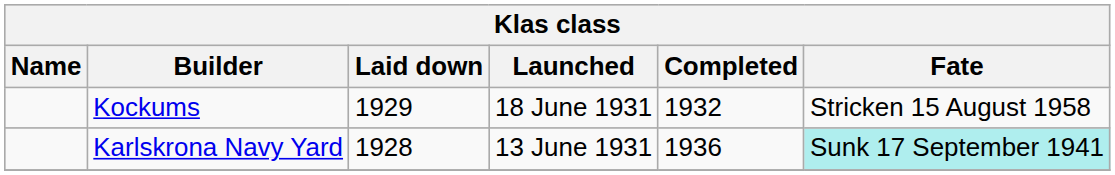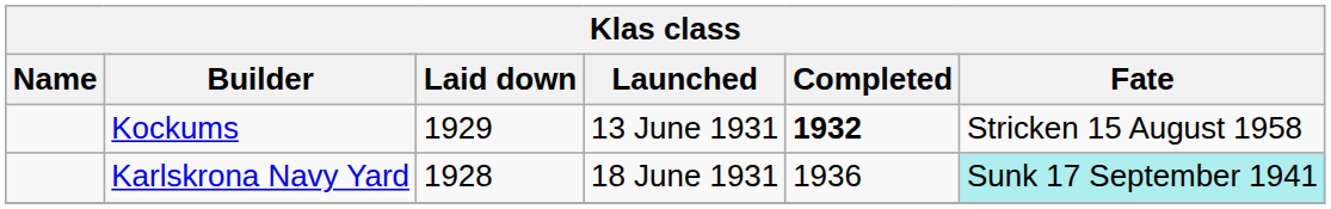Kockums | Launched: 18 June 1931 -> 13 June 1931
Kockums | Completed: normal -> bold
Karlskrona Navy Yard | Launched: 13 June 1931 -> 18 June 1931
